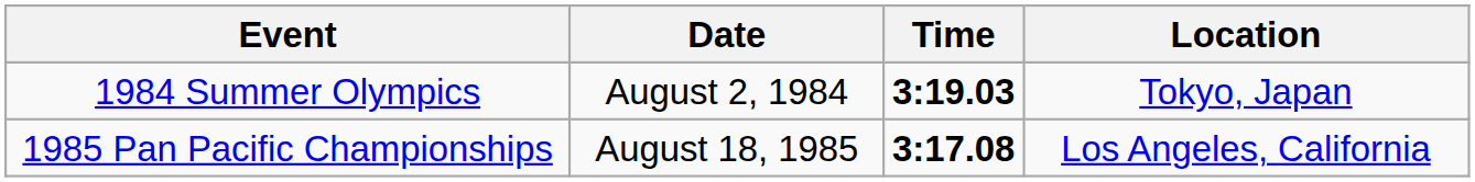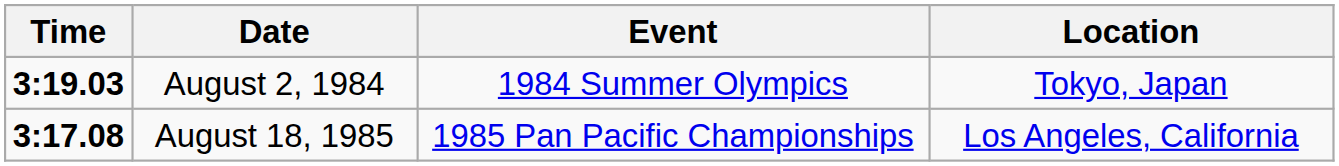columns swapped: Time <-> Event
